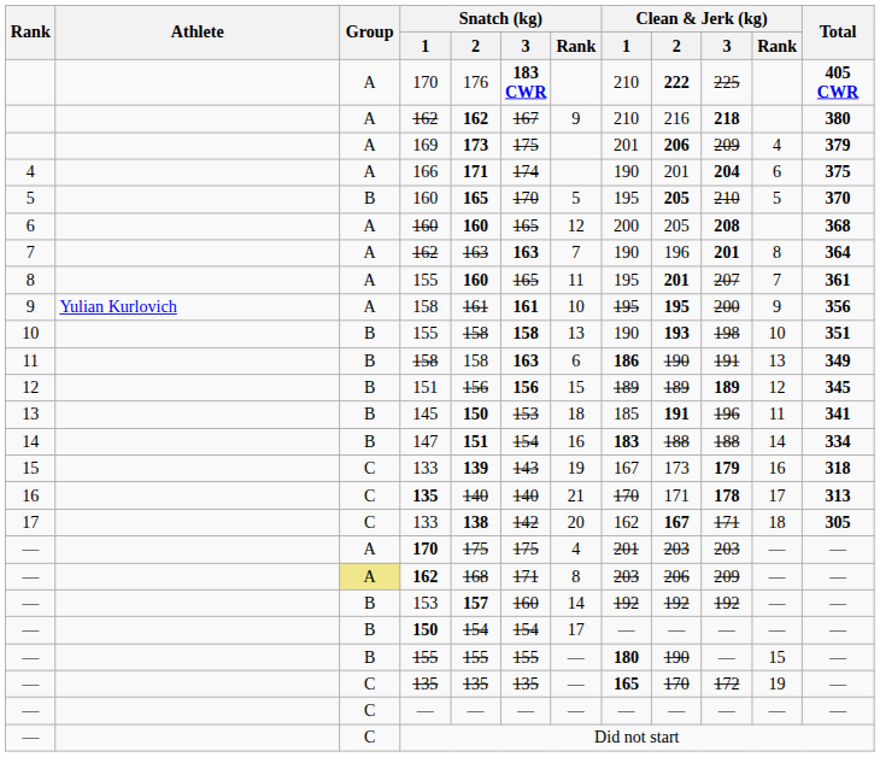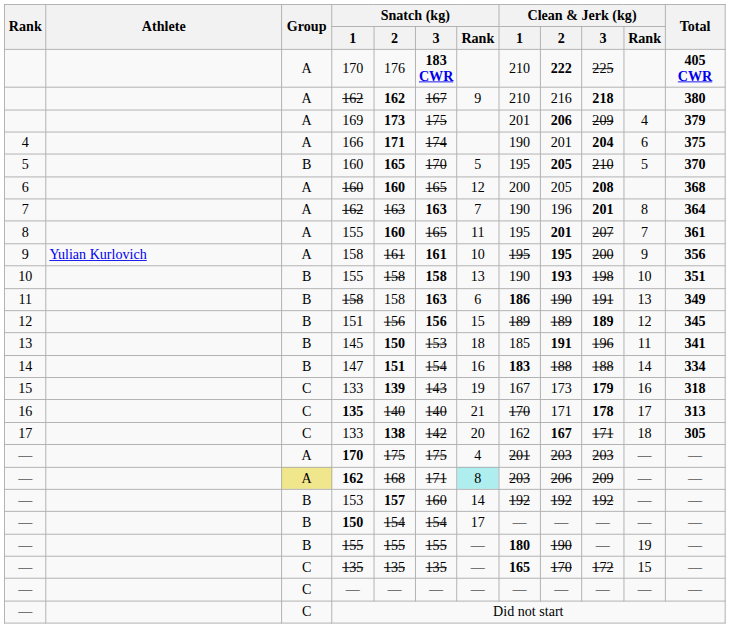— / 162 | Snatch (kg) / Rank: no background -> paleturquoise background
— / 155 | Clean & Jerk (kg) / Rank: 15 -> 19
— / 135 | Clean & Jerk (kg) / Rank: 19 -> 15
